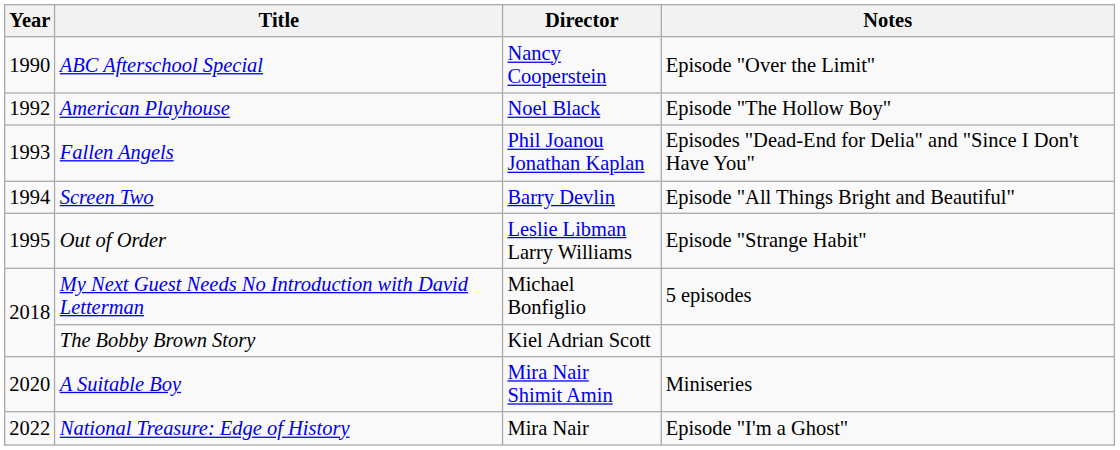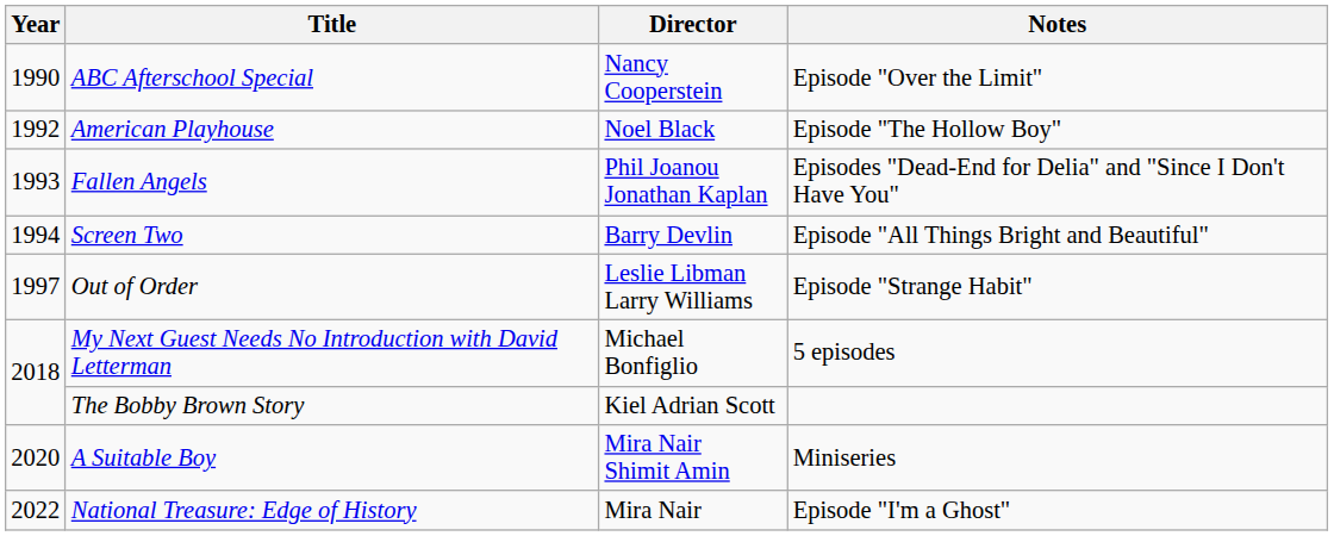Out of Order | Year: 1995 -> 1997
